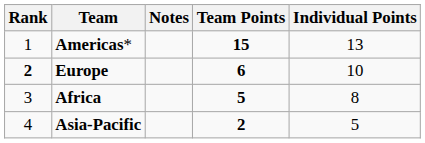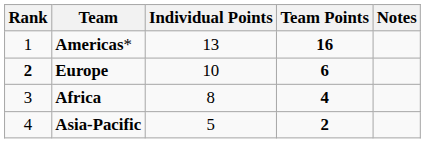columns swapped: Individual Points <-> Notes
Americas* | Team Points: 15 -> 16
Africa | Team Points: 5 -> 4
